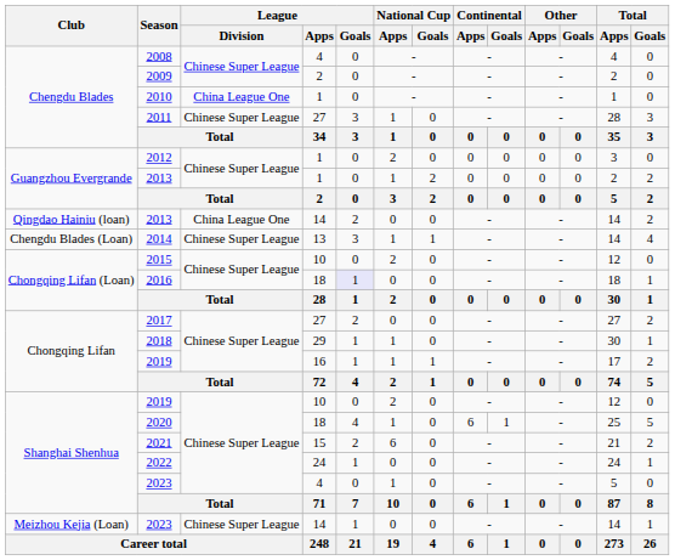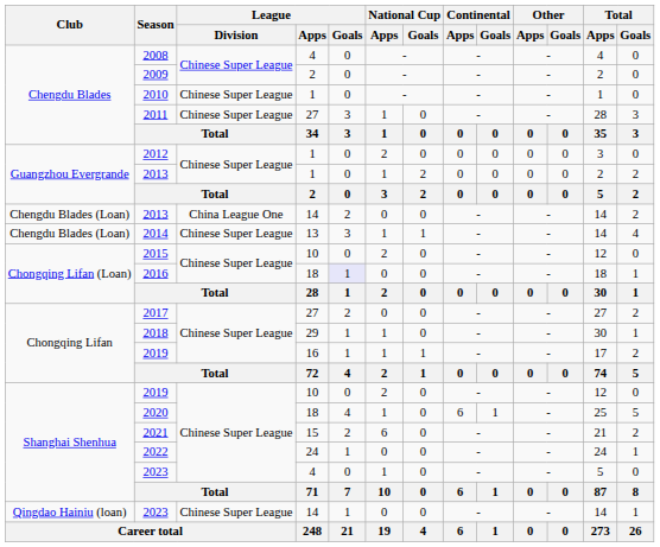2010 | League / Division: China League One -> Chinese Super League
2013 / 14 | Club: Qingdao Hainiu (loan) -> Chengdu Blades (Loan)
2023 / 14 | Club: Meizhou Kejia (Loan) -> Qingdao Hainiu (loan)
